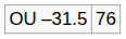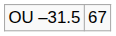OU –31.5 | column 2: 76 -> 67
